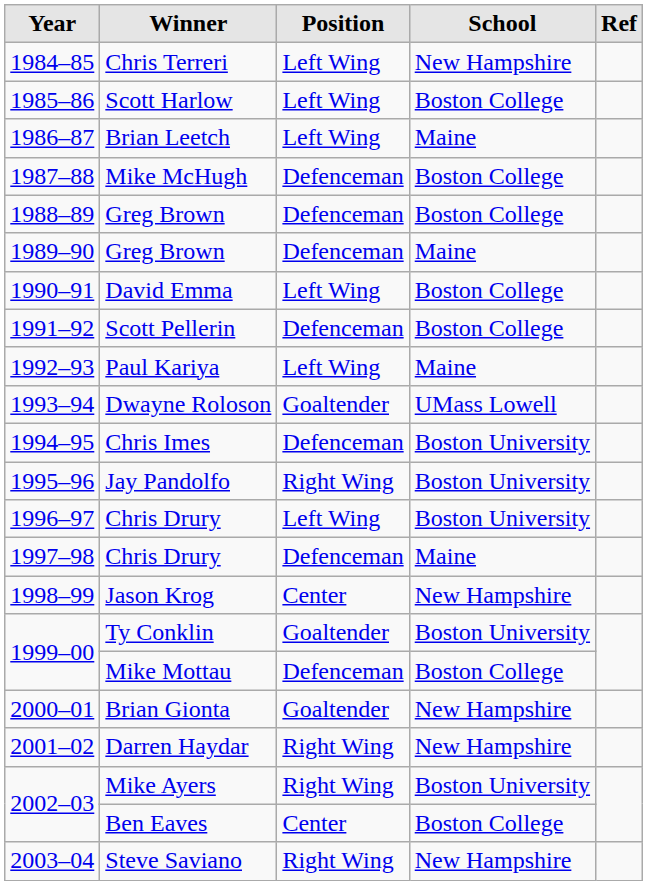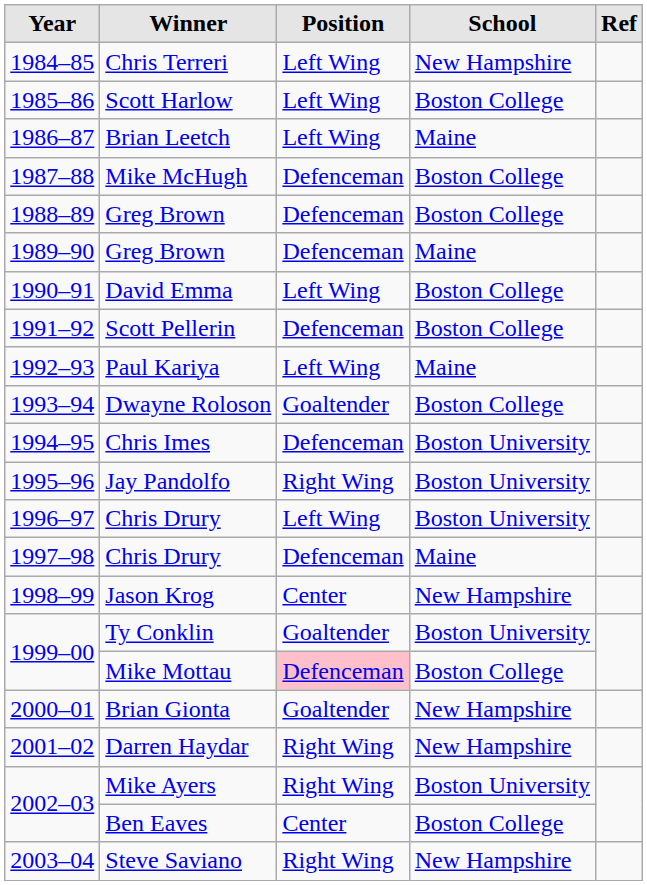Dwayne Roloson | School: UMass Lowell -> Boston College
Mike Mottau | Position: no background -> pink background
